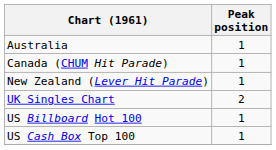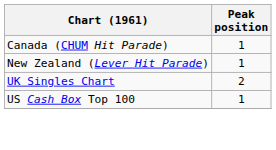- row: Australia | 1
- row: US Billboard Hot 100 | 1
